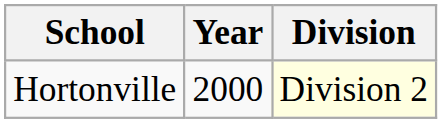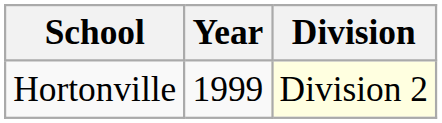Hortonville | Year: 2000 -> 1999
